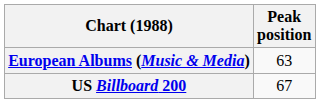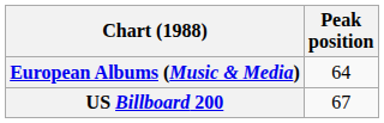European Albums (Music & Media) | Peak position: 63 -> 64
